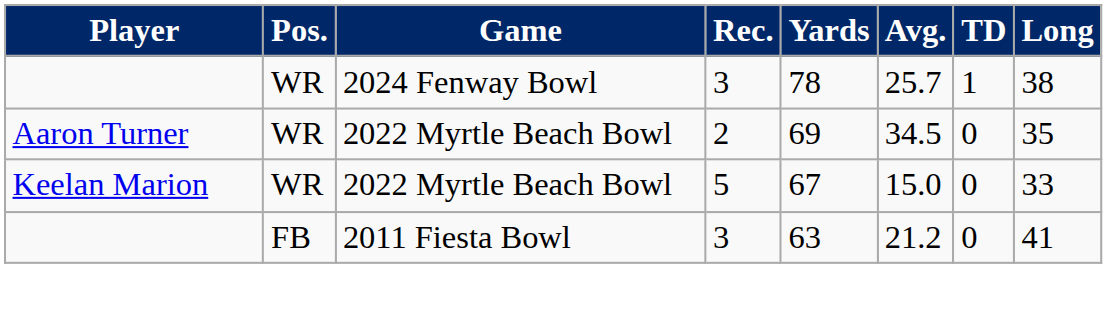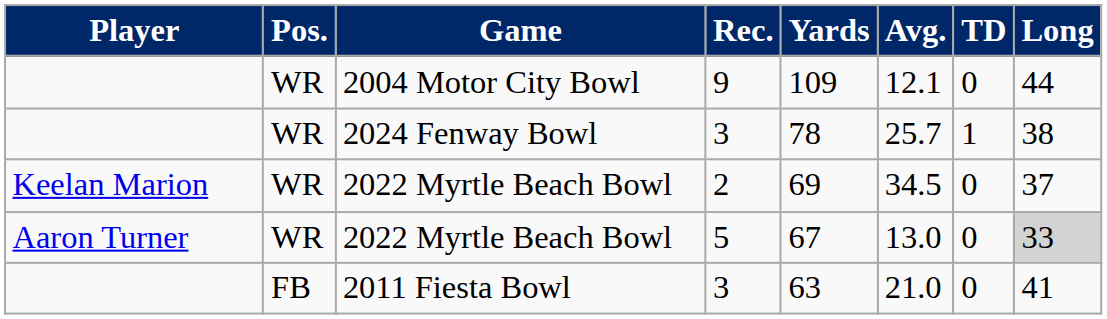+ row: WR | 2004 Motor City Bowl | 9 | 109 | 12.1 | 0 | 44
2022 Myrtle Beach Bowl / 2 | Player: Aaron Turner -> Keelan Marion
2022 Myrtle Beach Bowl / 2 | Long: 35 -> 37
2022 Myrtle Beach Bowl / 5 | Player: Keelan Marion -> Aaron Turner
2022 Myrtle Beach Bowl / 5 | Avg.: 15.0 -> 13.0
2022 Myrtle Beach Bowl / 5 | Long: no background -> lightgrey background
2011 Fiesta Bowl | Avg.: 21.2 -> 21.0
